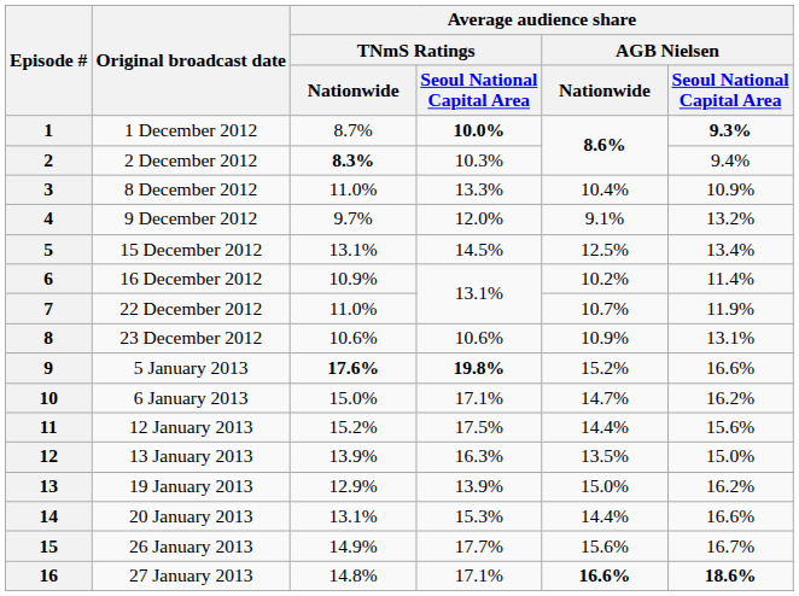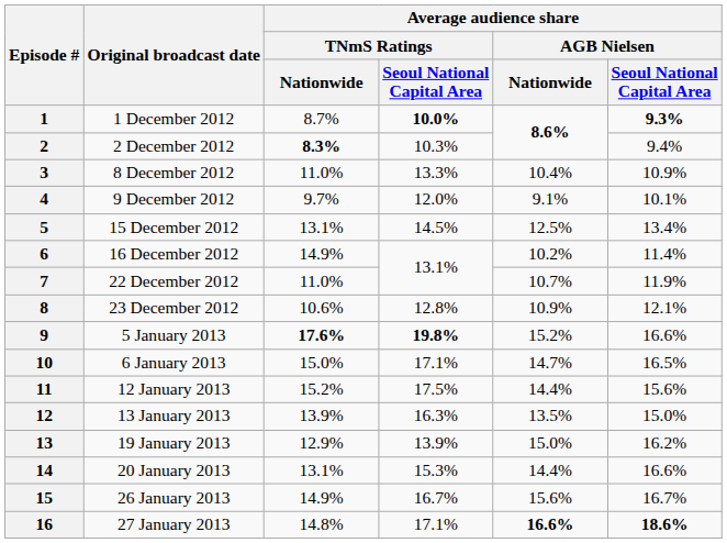4 | column 6: 13.2% -> 10.1%
6 | Average audience share / TNmS Ratings / Nationwide: 10.9% -> 14.9%
8 | column 4: 10.6% -> 12.8%
8 | column 6: 13.1% -> 12.1%
10 | column 6: 16.2% -> 16.5%
15 | column 4: 17.7% -> 16.7%
